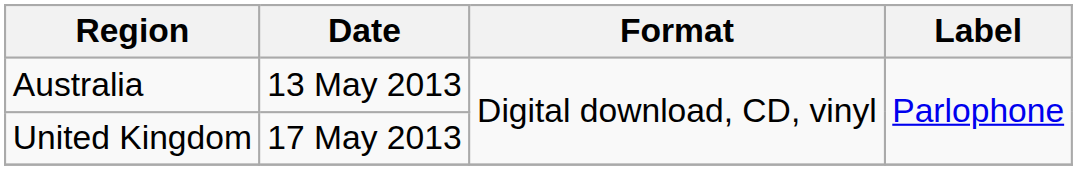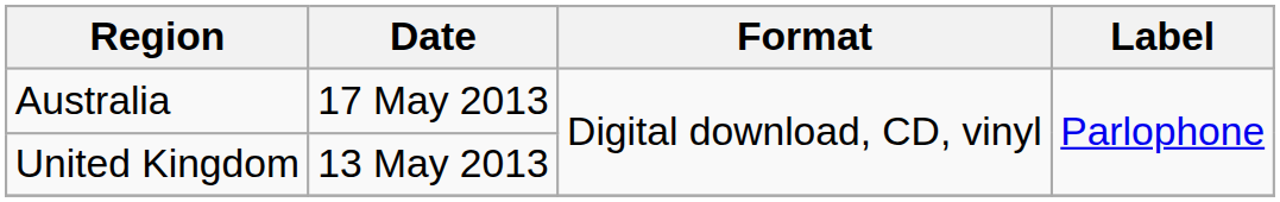Australia | Date: 13 May 2013 -> 17 May 2013
United Kingdom | Date: 17 May 2013 -> 13 May 2013
